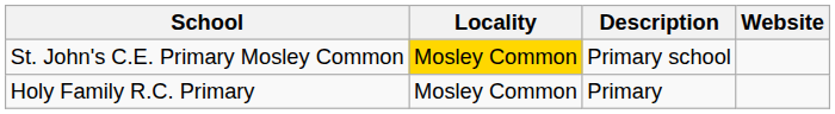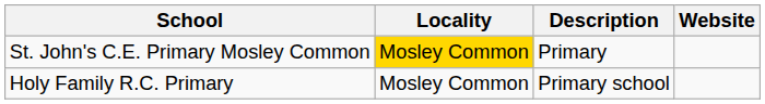St. John's C.E. Primary Mosley Common | Description: Primary school -> Primary
Holy Family R.C. Primary | Description: Primary -> Primary school
